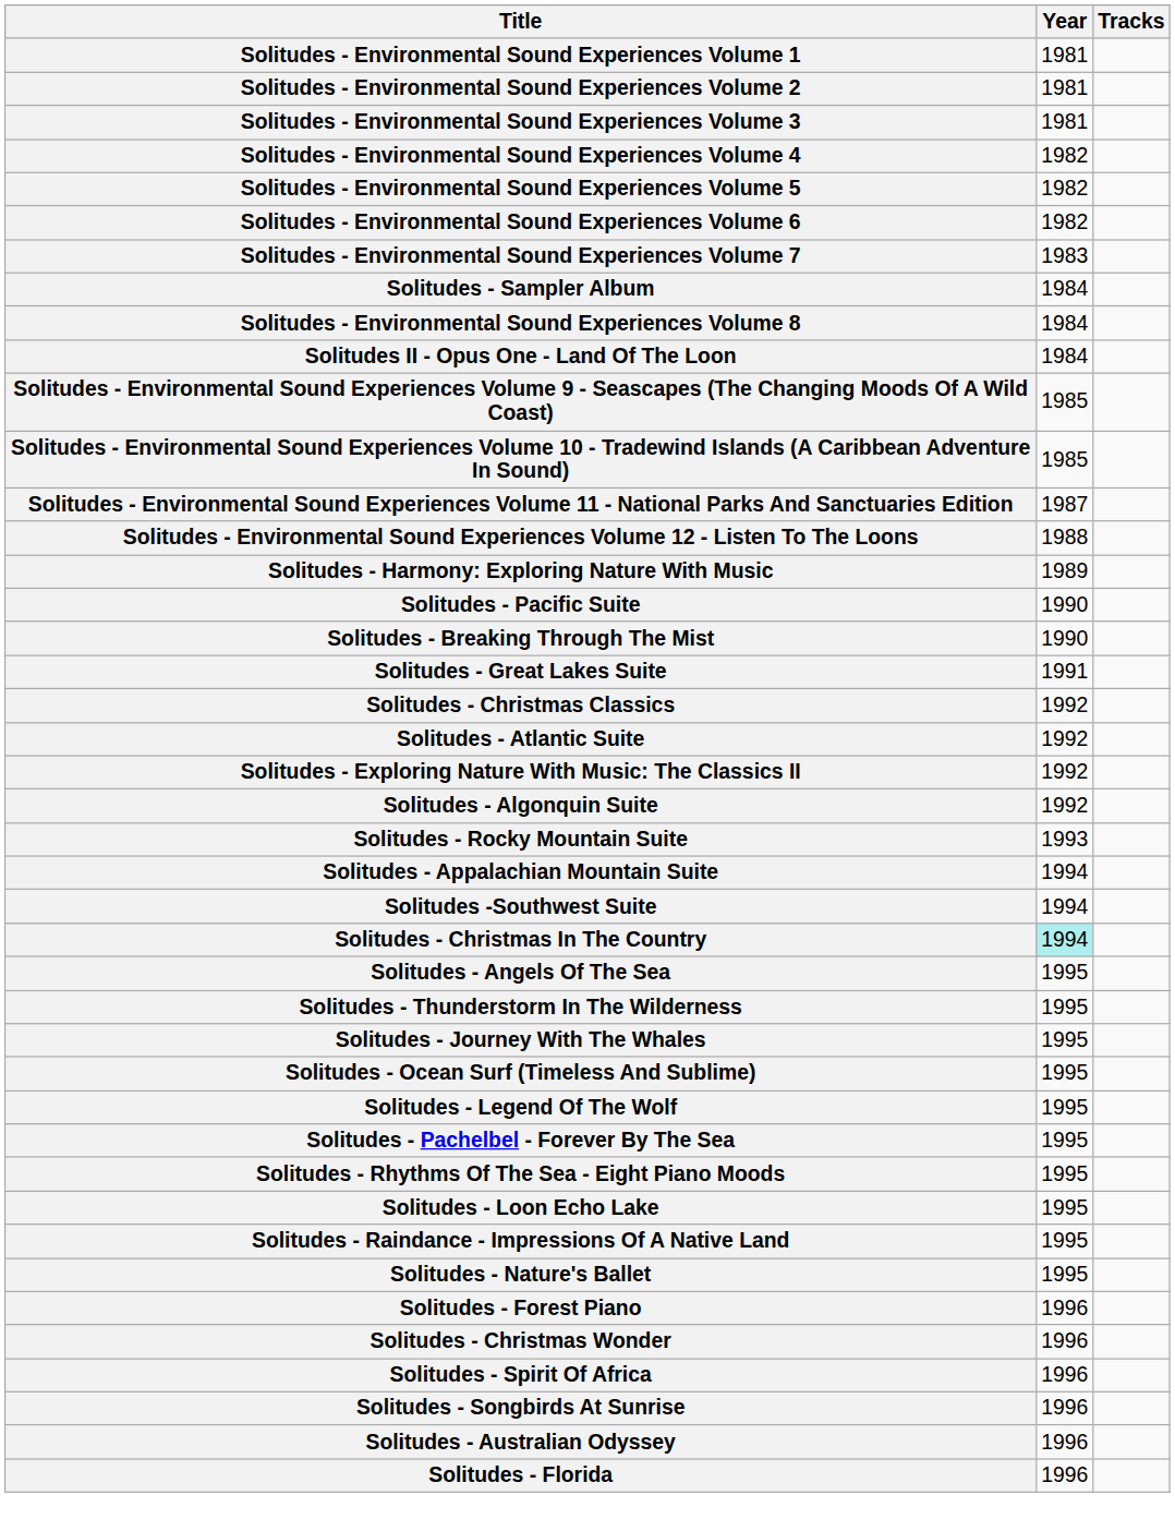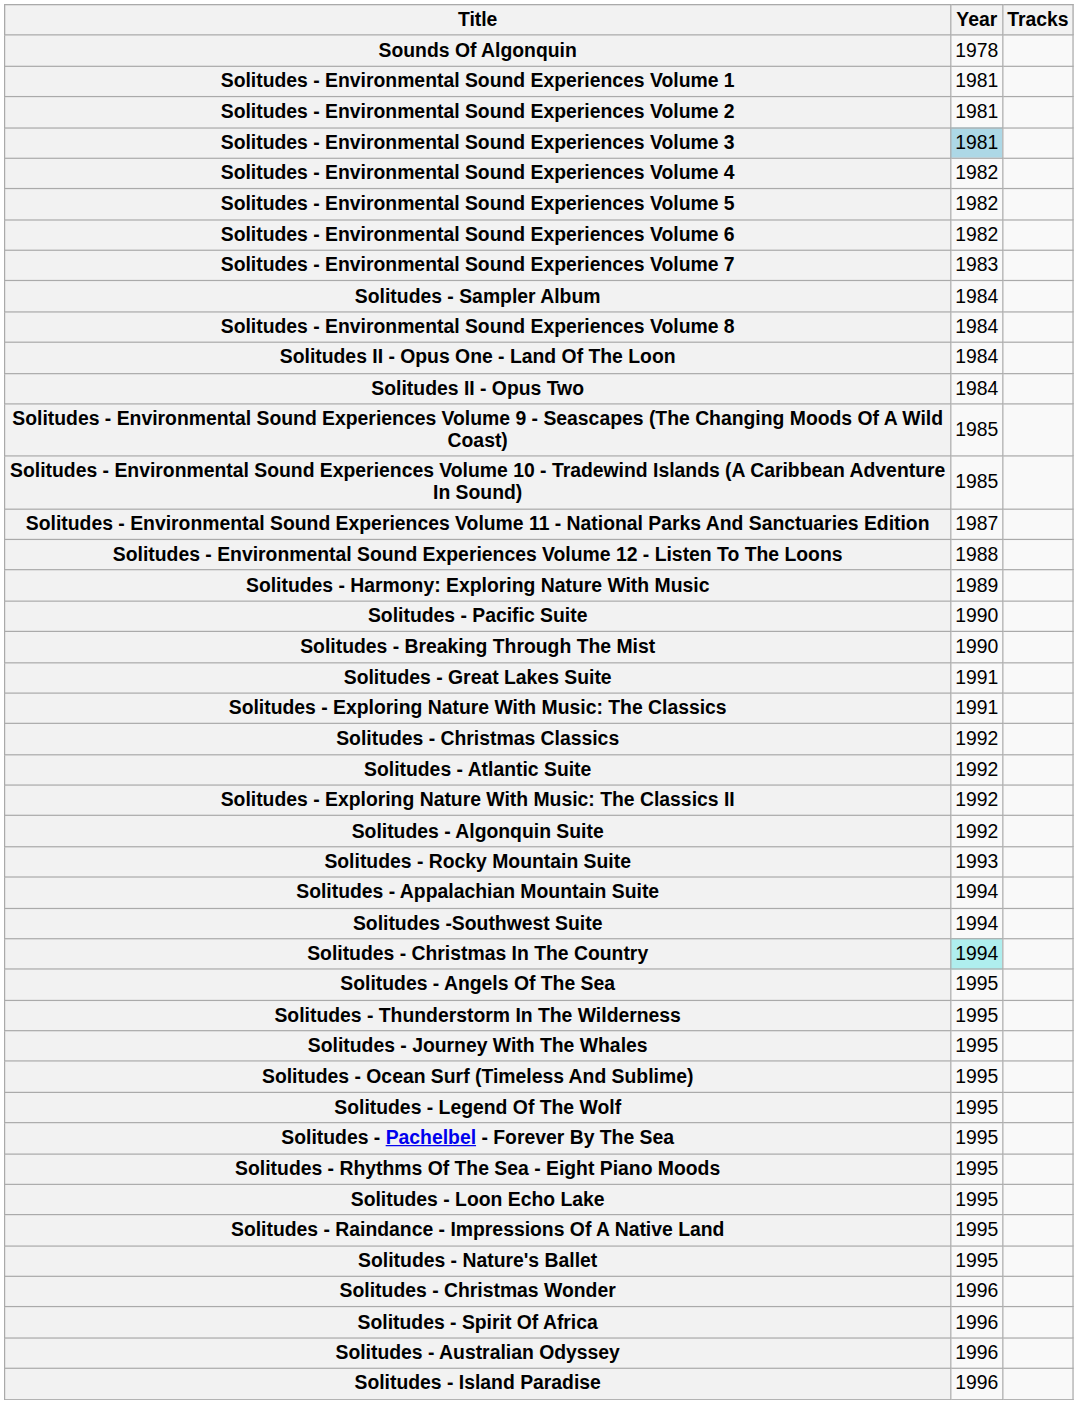+ row: Sounds Of Algonquin | 1978
Solitudes - Environmental Sound Experiences Volume 3 | Year: no background -> lightblue background
+ row: Solitudes II - Opus Two | 1984
+ row: Solitudes - Exploring Nature With Music: The Classics | 1991
- row: Solitudes - Forest Piano | 1996
- row: Solitudes - Songbirds At Sunrise | 1996
+ row: Solitudes - Island Paradise | 1996
- row: Solitudes - Florida | 1996
